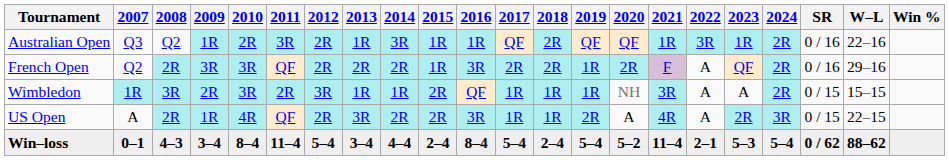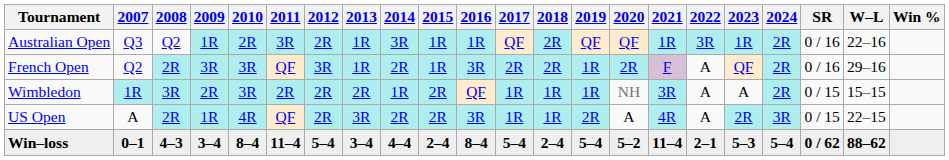French Open | 2012: 2R -> 3R
French Open | 2013: 2R -> 1R
Wimbledon | 2012: 3R -> 2R
Wimbledon | 2013: 1R -> 2R
